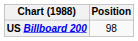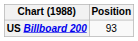US Billboard 200 | Position: 98 -> 93
